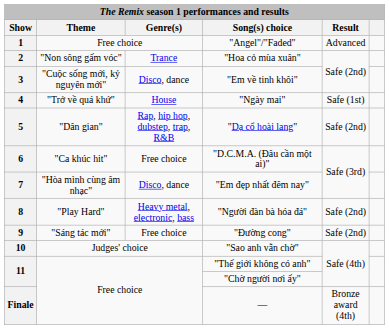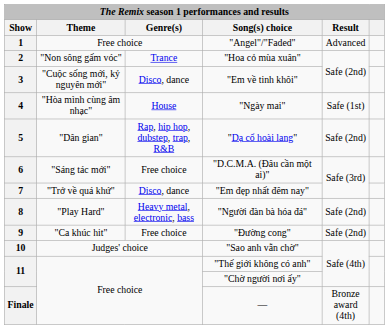4 | Theme: "Trở về quá khứ" -> "Hòa mình cùng âm nhạc"
6 | Theme: "Ca khúc hit" -> "Sáng tác mới"
7 | Theme: "Hòa mình cùng âm nhạc" -> "Trở về quá khứ"
9 | Theme: "Sáng tác mới" -> "Ca khúc hit"
